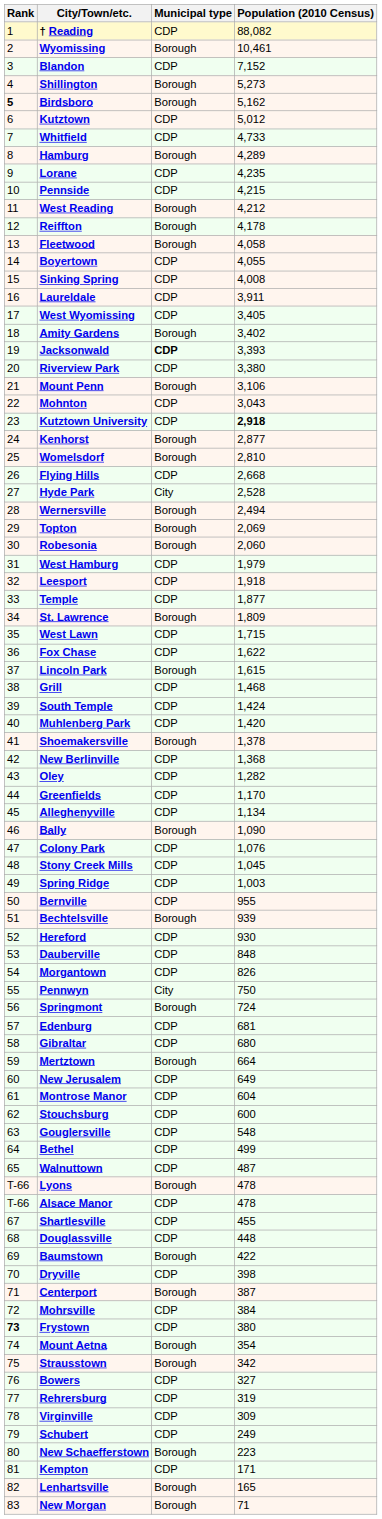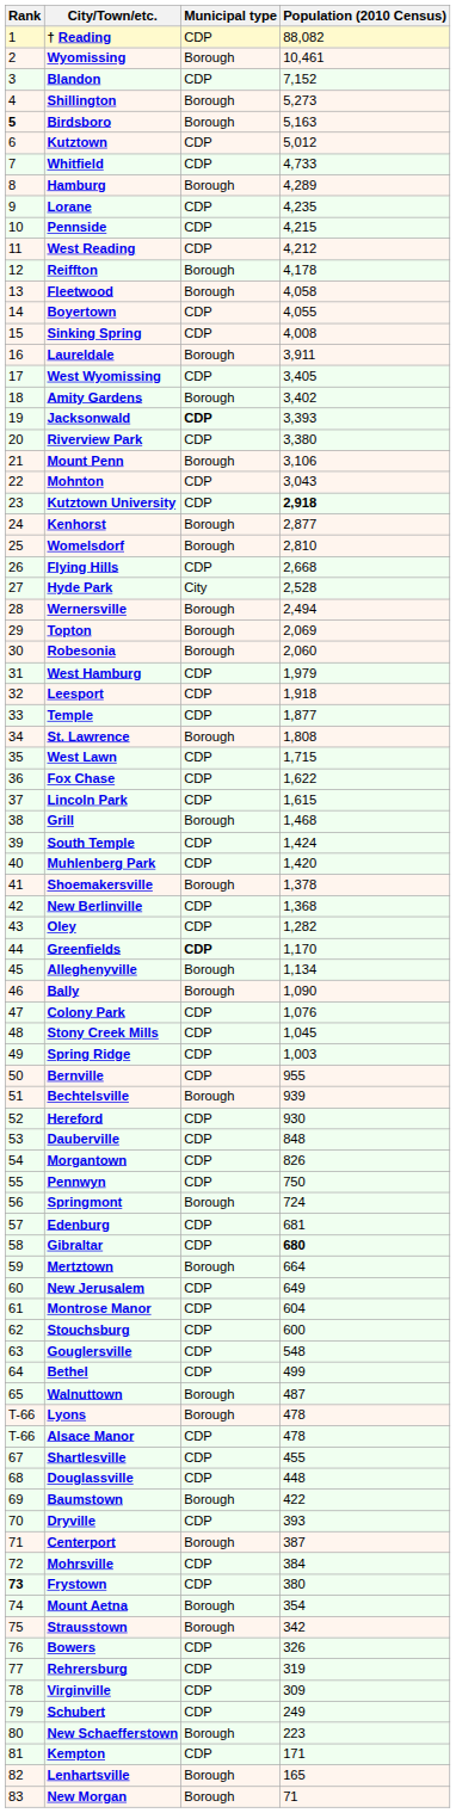Birdsboro | Population (2010 Census): 5,162 -> 5,163
West Reading | Municipal type: Borough -> CDP
Laureldale | Municipal type: CDP -> Borough
St. Lawrence | Population (2010 Census): 1,809 -> 1,808
Lincoln Park | Municipal type: Borough -> CDP
Grill | Municipal type: CDP -> Borough
Greenfields | Municipal type: normal -> bold
Alleghenyville | Municipal type: CDP -> Borough
Pennwyn | Municipal type: City -> CDP
Gibraltar | Population (2010 Census): normal -> bold
Walnuttown | Municipal type: CDP -> Borough
Dryville | Population (2010 Census): 398 -> 393
Bowers | Population (2010 Census): 327 -> 326
